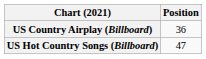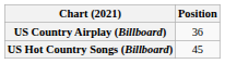US Hot Country Songs (Billboard) | Position: 47 -> 45
